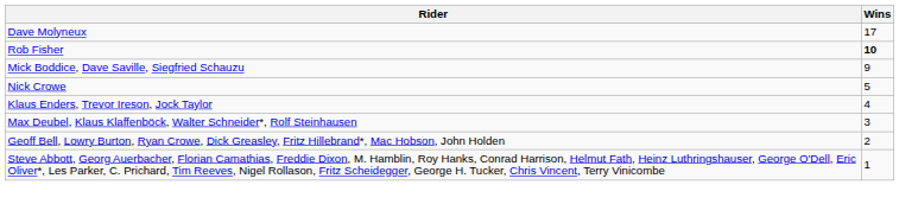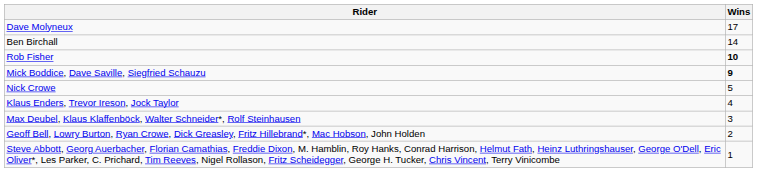+ row: Ben Birchall | 14
Mick Boddice, Dave Saville, Siegfried Schauzu | Wins: normal -> bold
